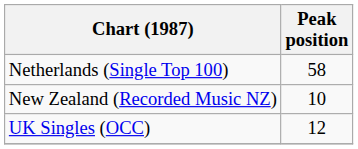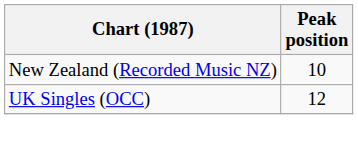- row: Netherlands (Single Top 100) | 58
